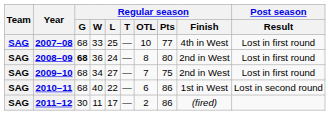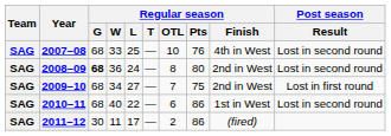2007–08 | Regular season / Pts: 77 -> 76
2007–08 | Post season / Result: Lost in first round -> Lost in second round
2008–09 | Post season / Result: Lost in first round -> Lost in second round
